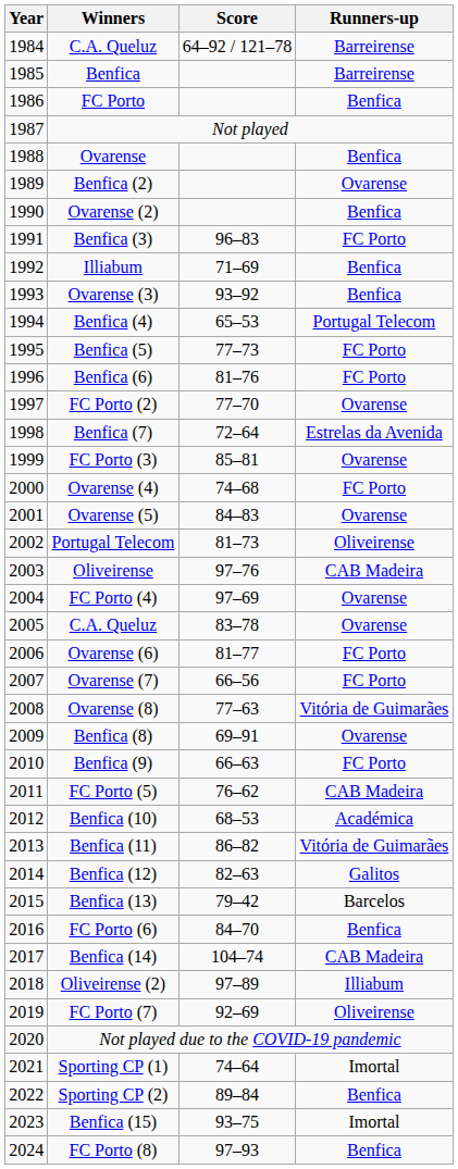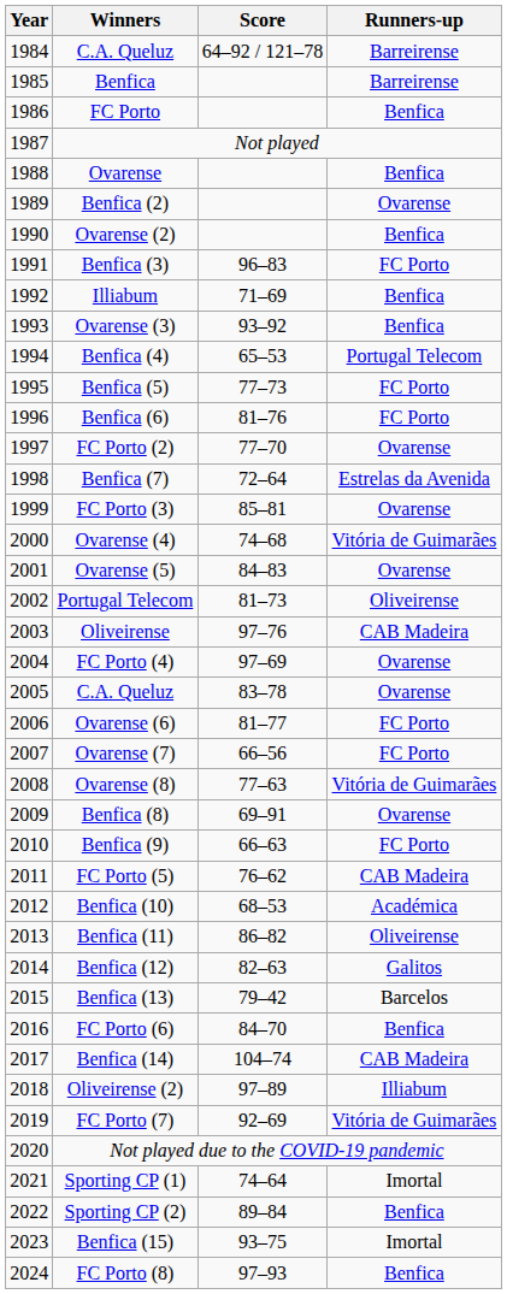Ovarense (4) | Runners-up: FC Porto -> Vitória de Guimarães
Benfica (11) | Runners-up: Vitória de Guimarães -> Oliveirense
FC Porto (7) | Runners-up: Oliveirense -> Vitória de Guimarães
